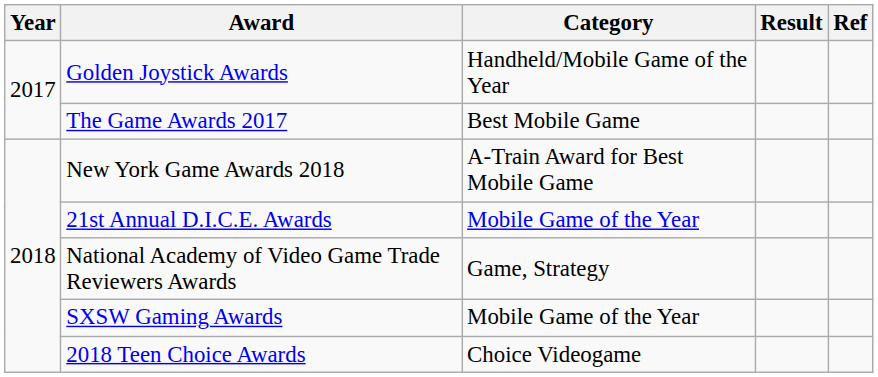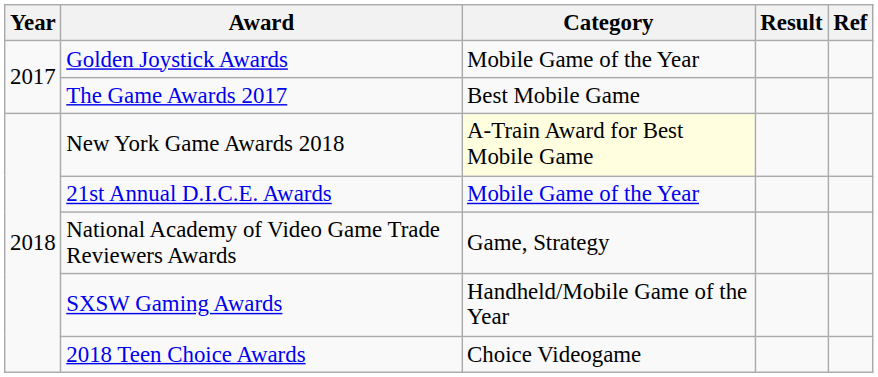Golden Joystick Awards | Category: Handheld/Mobile Game of the Year -> Mobile Game of the Year
New York Game Awards 2018 | Category: no background -> lightyellow background
SXSW Gaming Awards | Category: Mobile Game of the Year -> Handheld/Mobile Game of the Year
